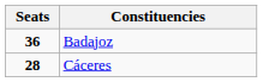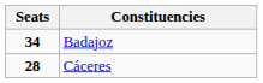Badajoz | Seats: 36 -> 34
